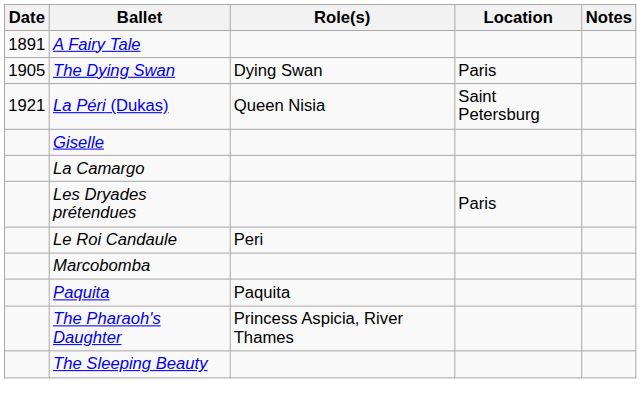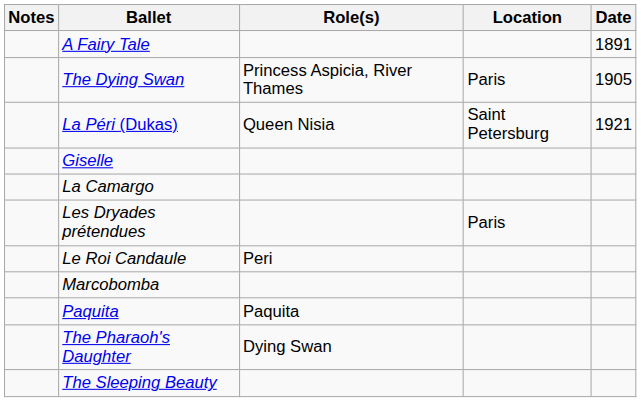columns swapped: Date <-> Notes
The Dying Swan | Role(s): Dying Swan -> Princess Aspicia, River Thames
The Pharaoh's Daughter | Role(s): Princess Aspicia, River Thames -> Dying Swan
